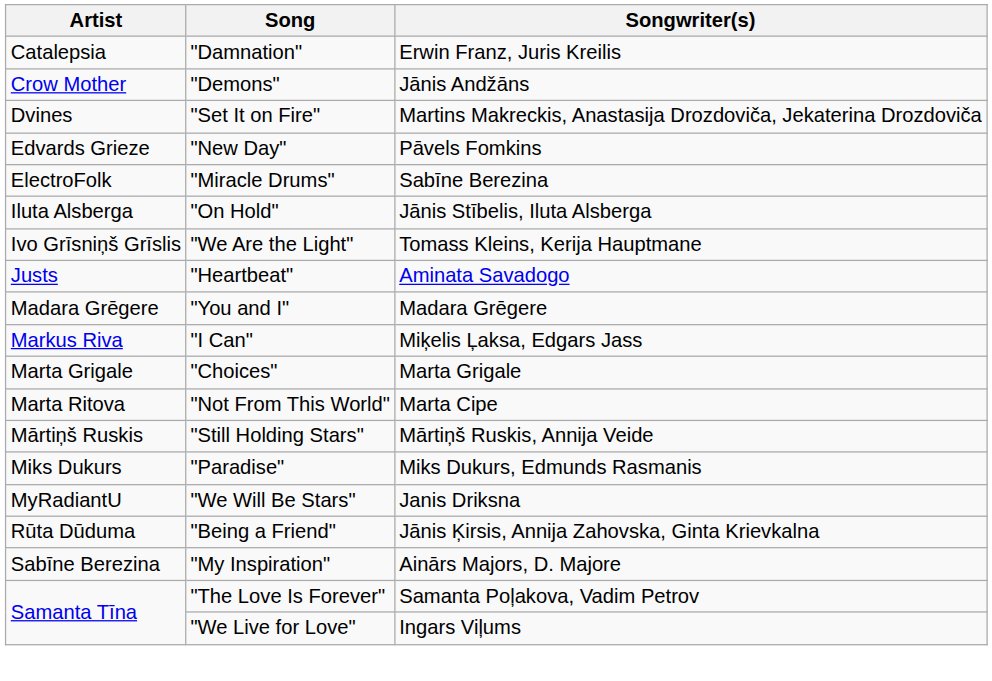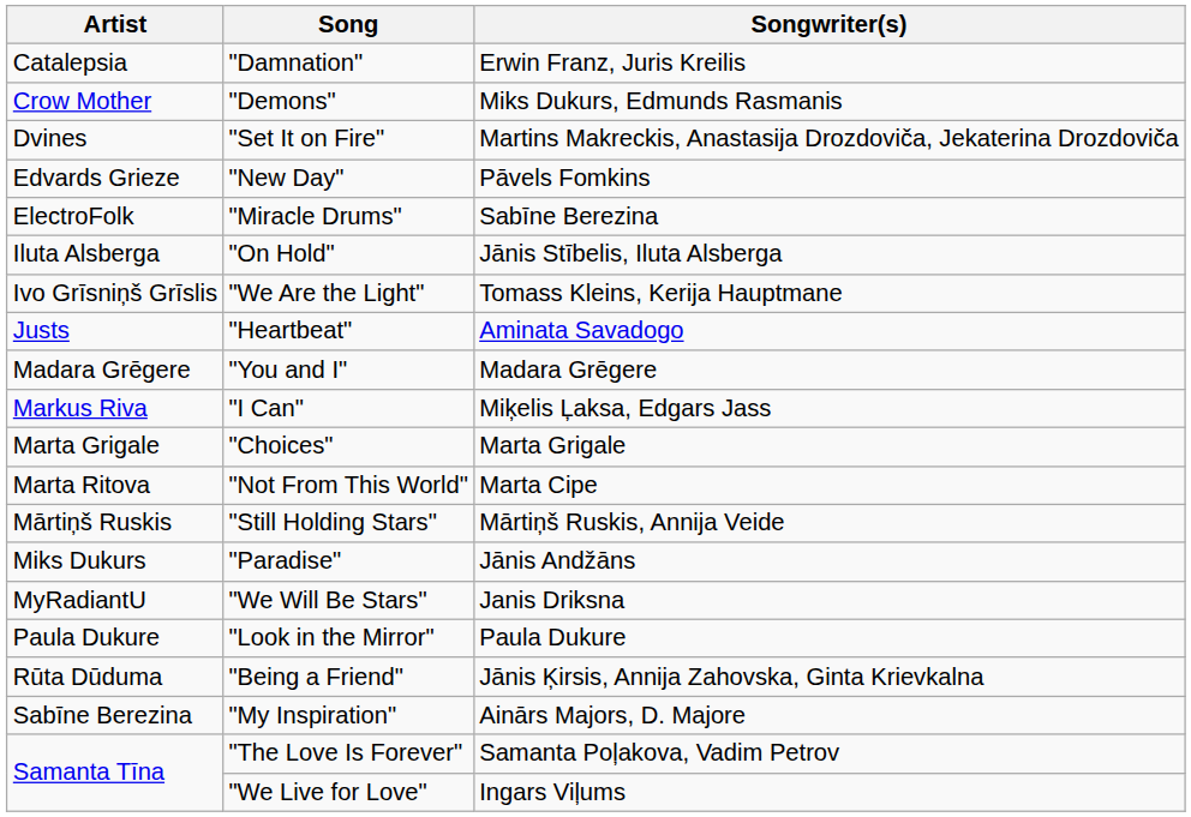"Demons" | Songwriter(s): Jānis Andžāns -> Miks Dukurs, Edmunds Rasmanis
"Paradise" | Songwriter(s): Miks Dukurs, Edmunds Rasmanis -> Jānis Andžāns
+ row: Paula Dukure | "Look in the Mirror" | Paula Dukure
